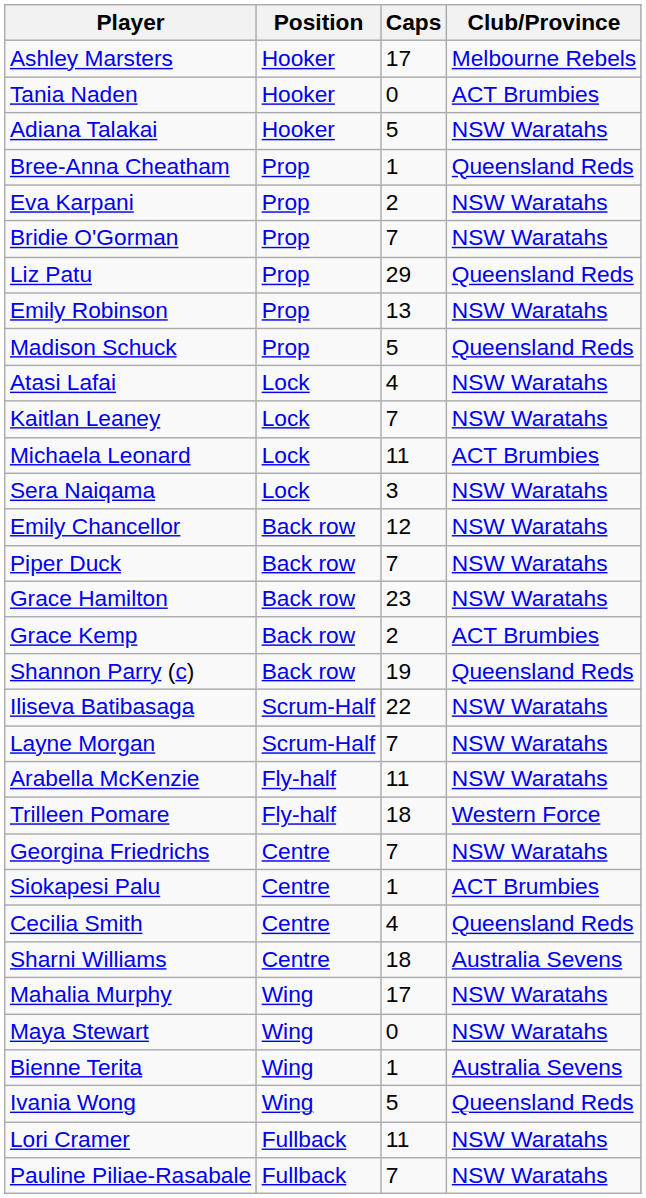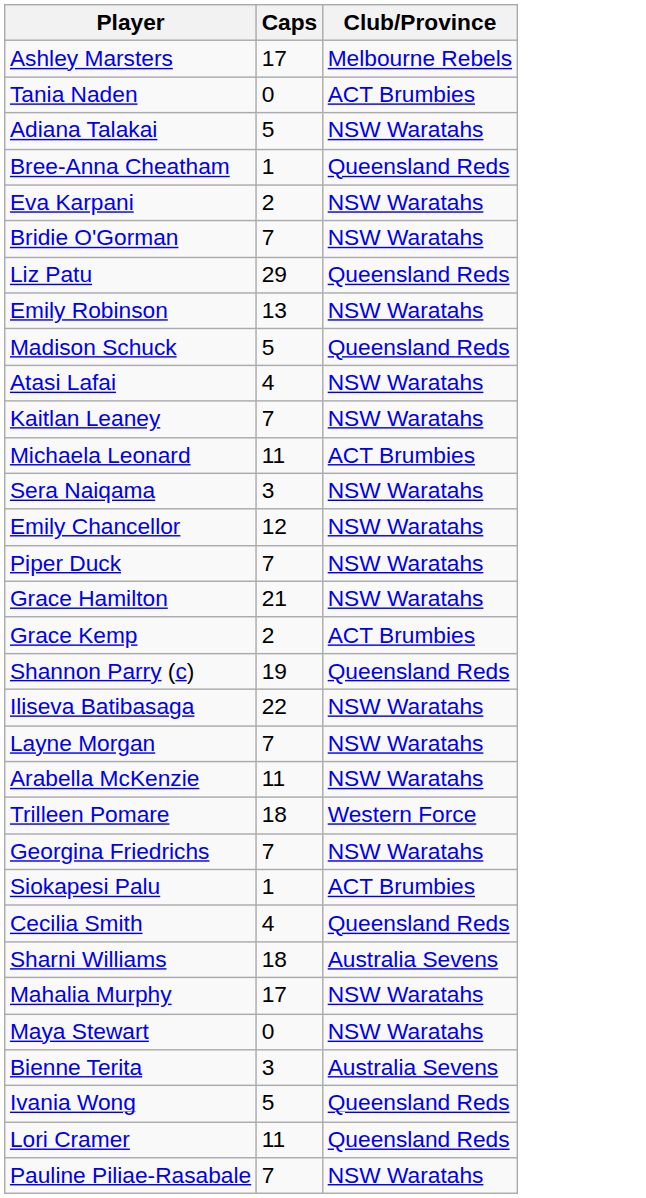- column: Position | Hooker | Hooker | Hooker | Prop | Prop | Prop | Prop | Prop | Prop | Lock | Lock | Lock | Lock | Back row | Back row | Back row | Back row | Back row | Scrum-Half | Scrum-Half | Fly-half | Fly-half | Centre | Centre | Centre | Centre | Wing | Wing | Wing | Wing | Fullback | Fullback
Grace Hamilton | Caps: 23 -> 21
Bienne Terita | Caps: 1 -> 3
Lori Cramer | Club/Province: NSW Waratahs -> Queensland Reds
